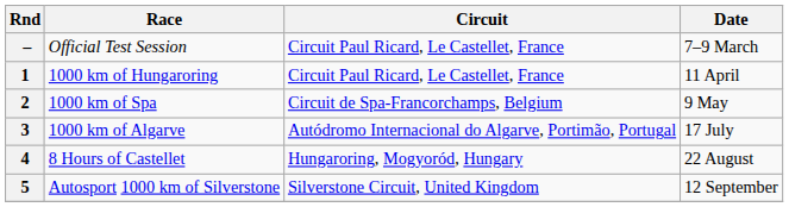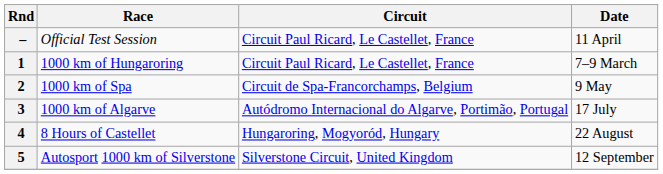– | Date: 7–9 March -> 11 April
1 | Date: 11 April -> 7–9 March
